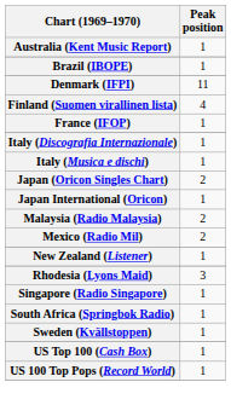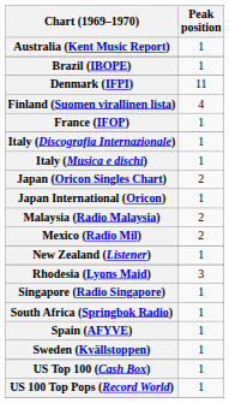+ row: Spain (AFYVE) | 1
